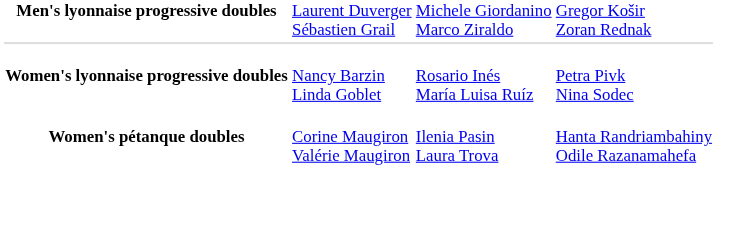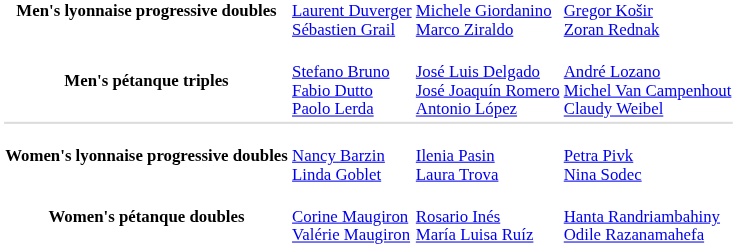+ row: Men's pétanque triples | Stefano Bruno Fabio Dutto Paolo Lerda | José Luis Delgado José Joaquín Romero Antonio López | André Lozano Michel Van Campenhout Claudy Weibel
Women's lyonnaise progressive doubles | column 3: Rosario Inés María Luisa Ruíz -> Ilenia Pasin Laura Trova
Women's pétanque doubles | column 3: Ilenia Pasin Laura Trova -> Rosario Inés María Luisa Ruíz
